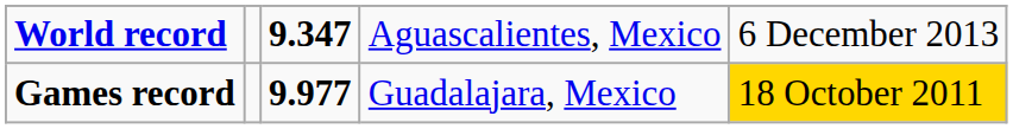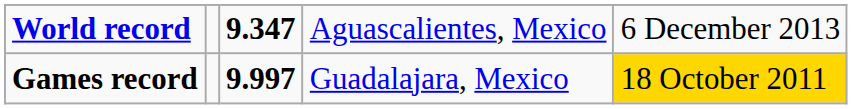Games record | column 3: 9.977 -> 9.997
